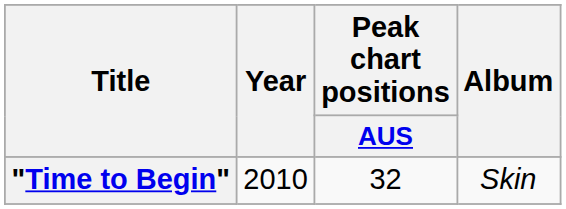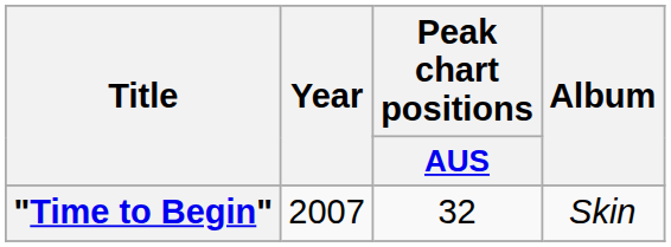"Time to Begin" | Year: 2010 -> 2007
